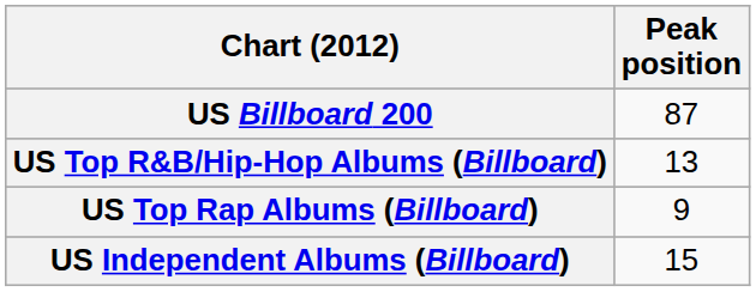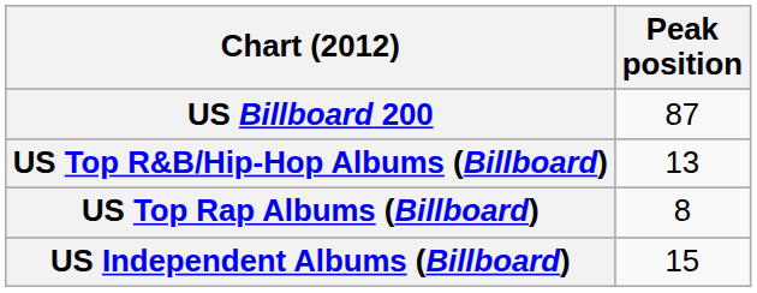US Top Rap Albums (Billboard) | Peak position: 9 -> 8
